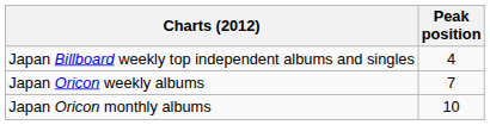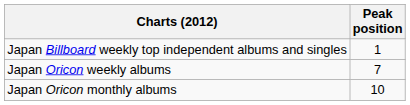Japan Billboard weekly top independent albums and singles | Peak position: 4 -> 1
